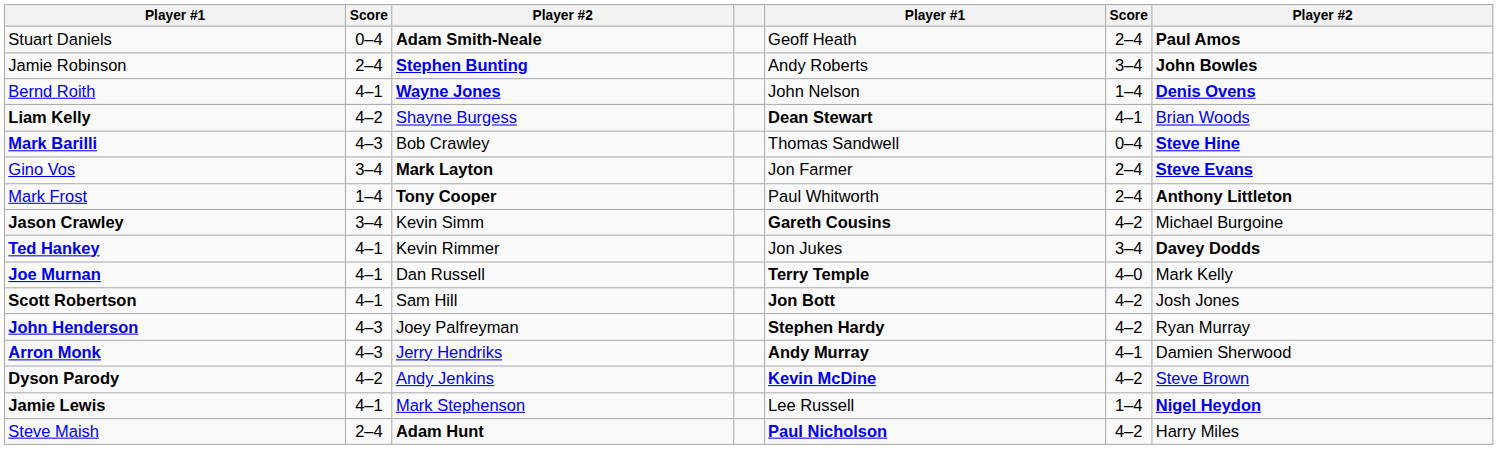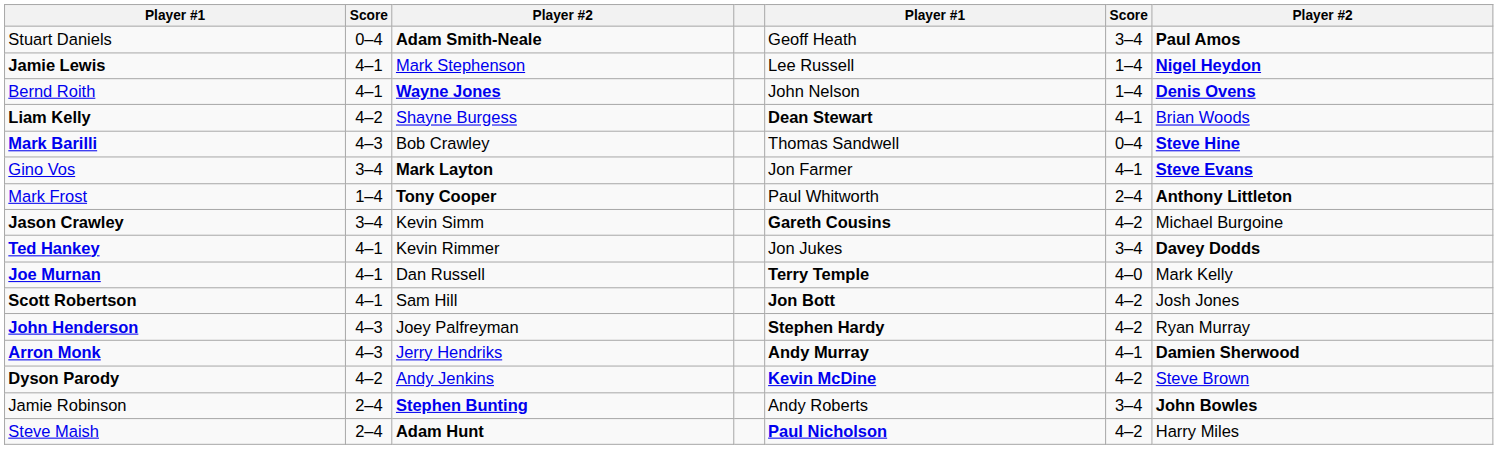Stuart Daniels | column 6: 2–4 -> 3–4
rows swapped: Jamie Robinson <-> Jamie Lewis
Gino Vos | column 6: 2–4 -> 4–1
Arron Monk | column 7: normal -> bold
